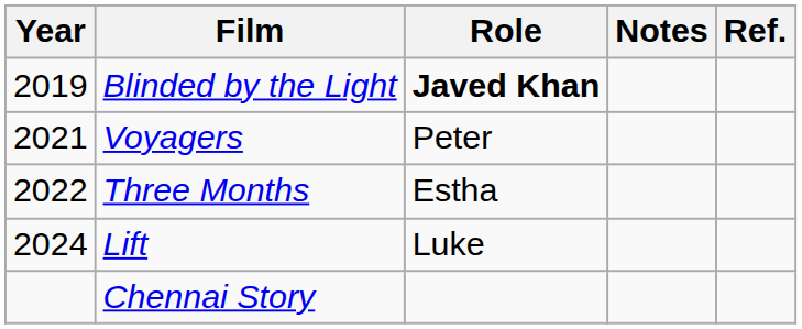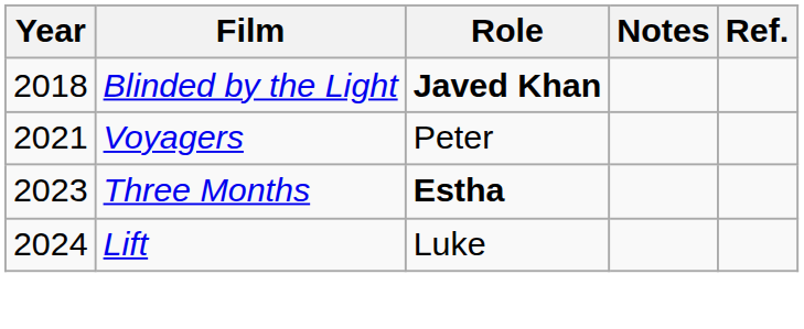Blinded by the Light | Year: 2019 -> 2018
Three Months | Year: 2022 -> 2023
Three Months | Role: normal -> bold
- row: Chennai Story
